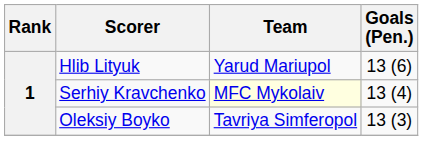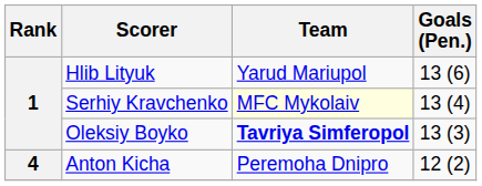Oleksiy Boyko | Team: normal -> bold
+ row: 4 | Anton Kicha | Peremoha Dnipro | 12 (2)
